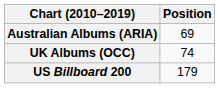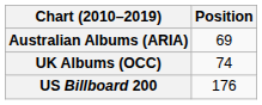US Billboard 200 | Position: 179 -> 176
